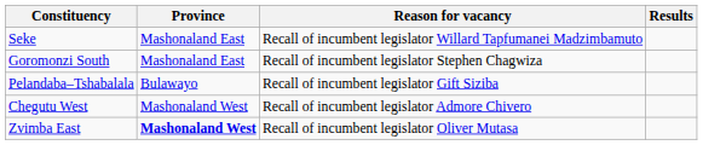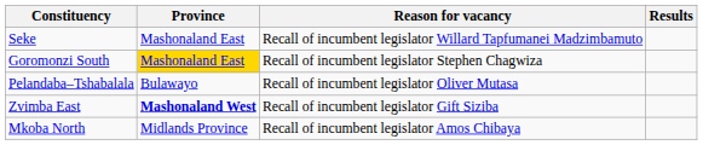Goromonzi South | Province: no background -> gold background
Pelandaba–Tshabalala | Reason for vacancy: Recall of incumbent legislator Gift Siziba -> Recall of incumbent legislator Oliver Mutasa
- row: Chegutu West | Mashonaland West | Recall of incumbent legislator Admore Chivero
Zvimba East | Reason for vacancy: Recall of incumbent legislator Oliver Mutasa -> Recall of incumbent legislator Gift Siziba
+ row: Mkoba North | Midlands Province | Recall of incumbent legislator Amos Chibaya
